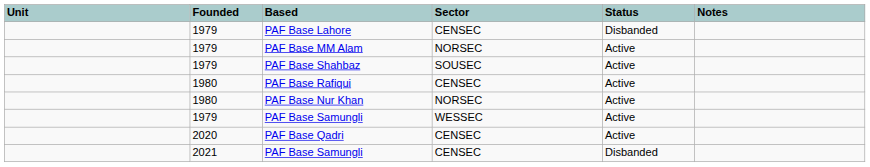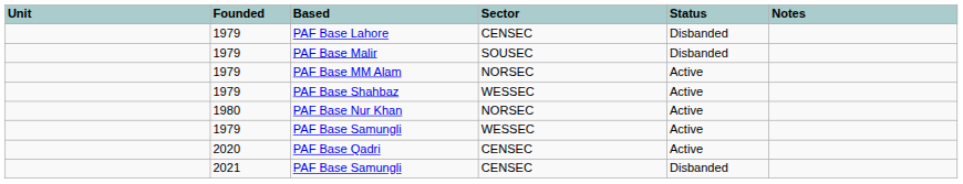+ row: 1979 | PAF Base Malir | SOUSEC | Disbanded
PAF Base Shahbaz | Sector: SOUSEC -> WESSEC
- row: 1980 | PAF Base Rafiqui | CENSEC | Active
